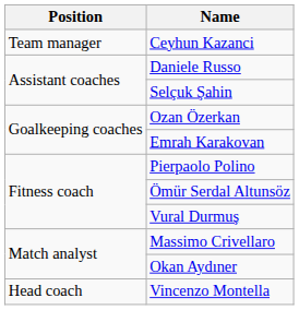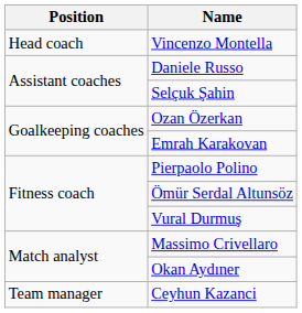rows swapped: Vincenzo Montella <-> Ceyhun Kazanci
